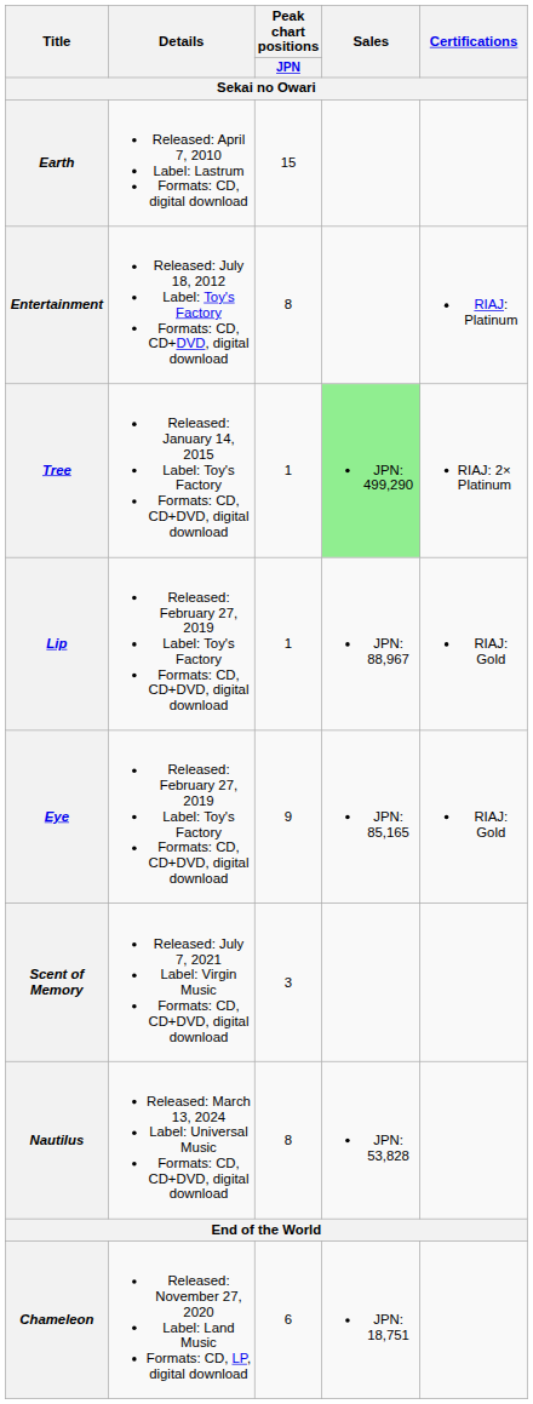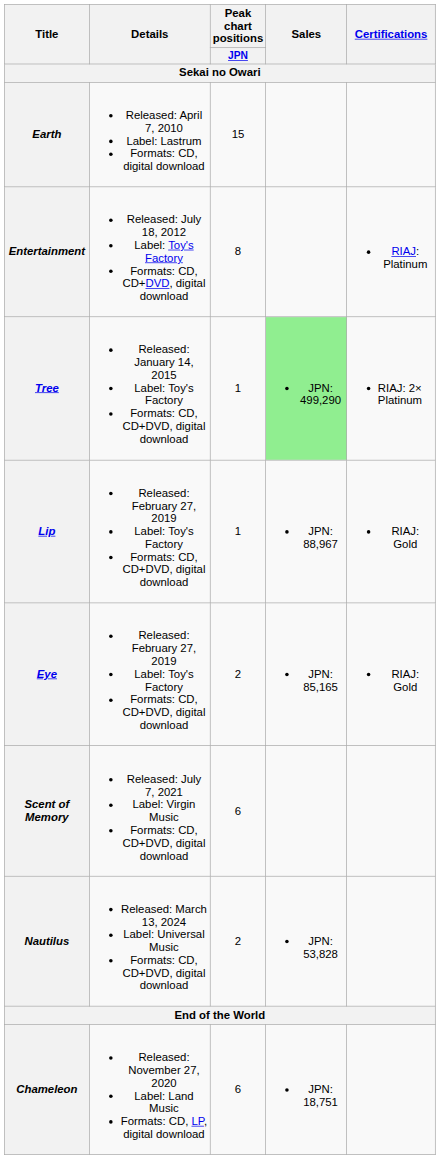Eye | Peak chart positions / JPN: 9 -> 2
Scent of Memory | Peak chart positions / JPN: 3 -> 6
Nautilus | Peak chart positions / JPN: 8 -> 2
